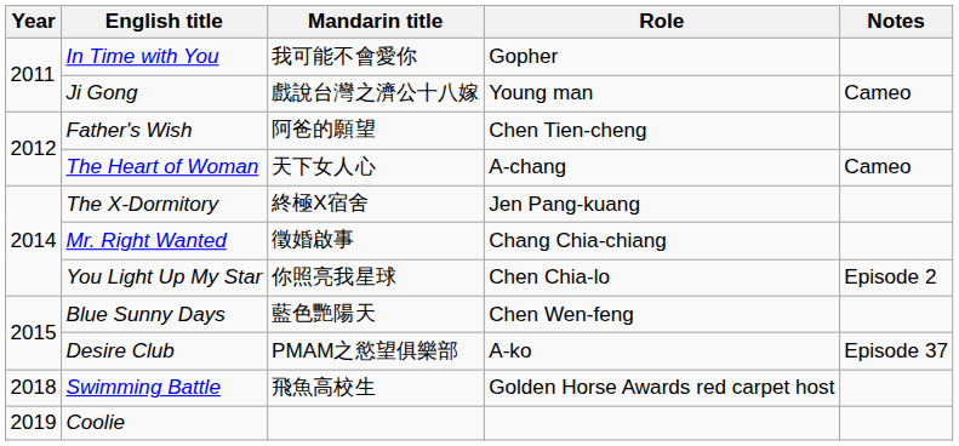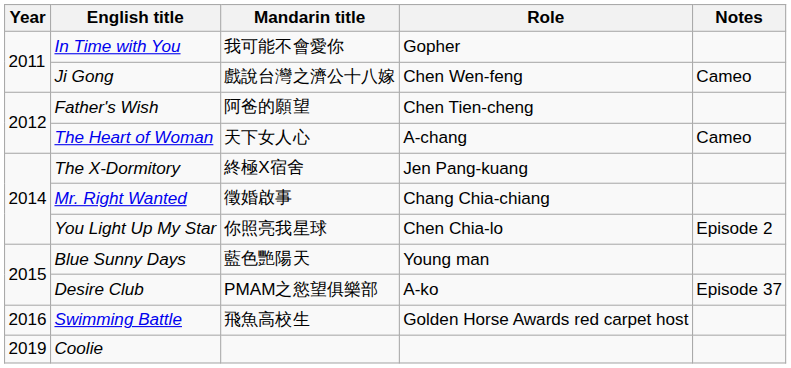Ji Gong | Role: Young man -> Chen Wen-feng
Blue Sunny Days | Role: Chen Wen-feng -> Young man
Swimming Battle | Year: 2018 -> 2016
